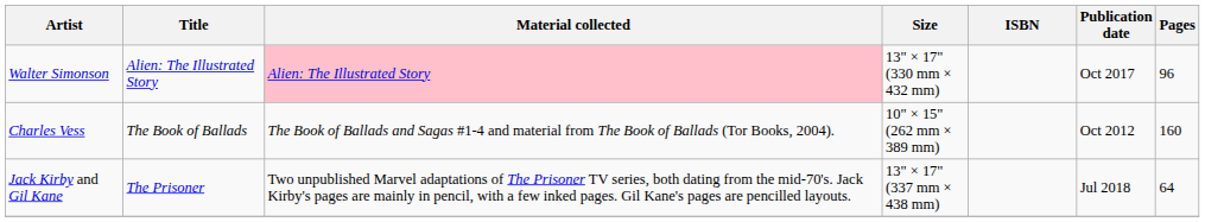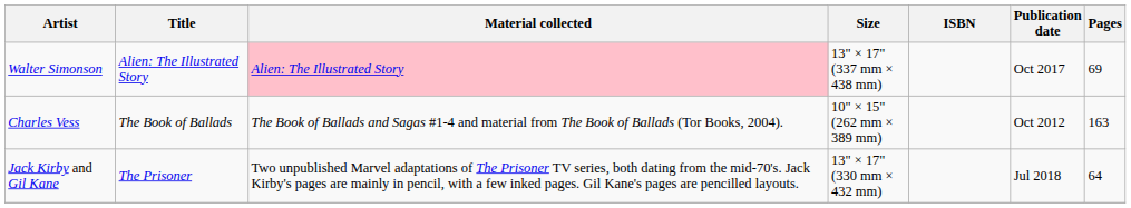Walter Simonson | Size: 13" × 17" (330 mm × 432 mm) -> 13" × 17" (337 mm × 438 mm)
Walter Simonson | Pages: 96 -> 69
Charles Vess | Pages: 160 -> 163
Jack Kirby and Gil Kane | Size: 13" × 17" (337 mm × 438 mm) -> 13" × 17" (330 mm × 432 mm)
